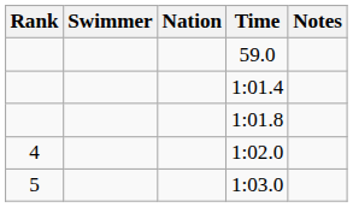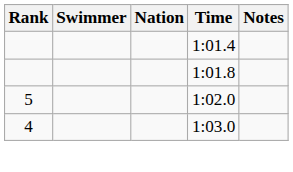- row: 59.0
1:02.0 | Rank: 4 -> 5
1:03.0 | Rank: 5 -> 4
